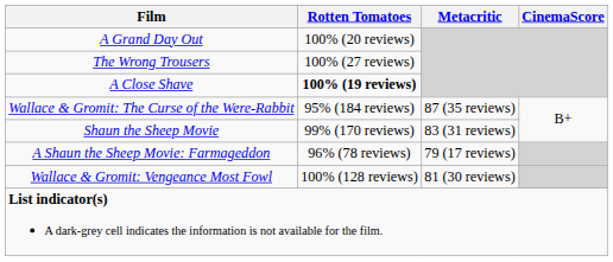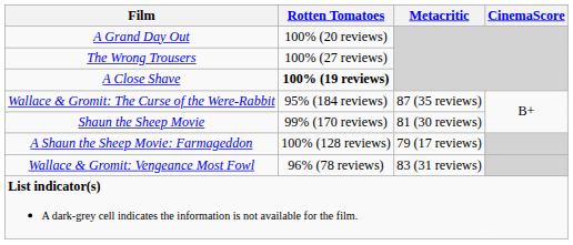Shaun the Sheep Movie | Metacritic: 83 (31 reviews) -> 81 (30 reviews)
A Shaun the Sheep Movie: Farmageddon | Rotten Tomatoes: 96% (78 reviews) -> 100% (128 reviews)
Wallace & Gromit: Vengeance Most Fowl | Rotten Tomatoes: 100% (128 reviews) -> 96% (78 reviews)
Wallace & Gromit: Vengeance Most Fowl | Metacritic: 81 (30 reviews) -> 83 (31 reviews)
